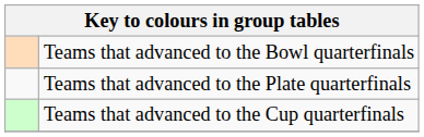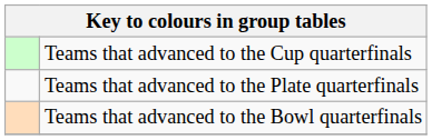rows swapped: Teams that advanced to the Cup quarterfinals <-> Teams that advanced to the Bowl quarterfinals
